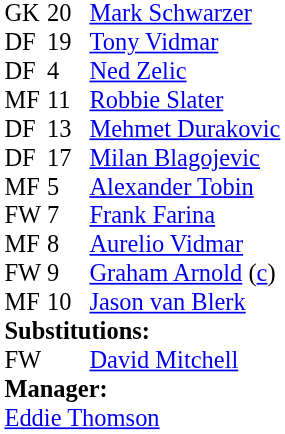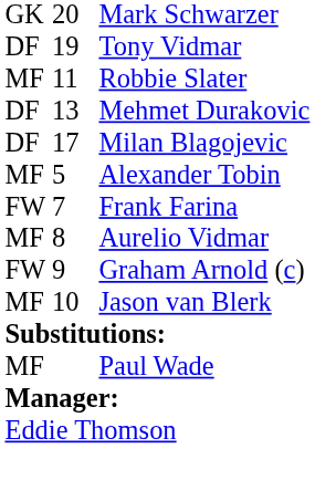- row: DF | 4 | Ned Zelic
- row: FW | David Mitchell
+ row: MF | Paul Wade
